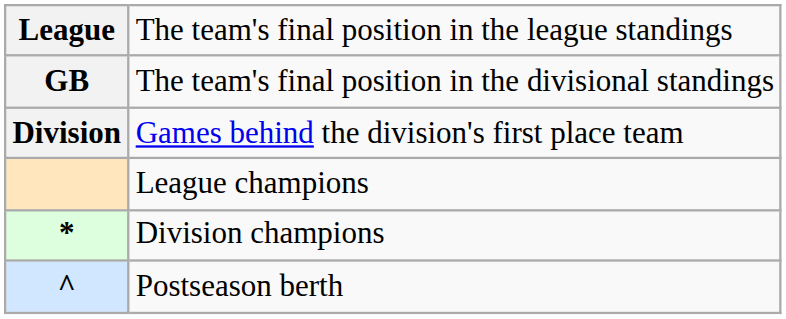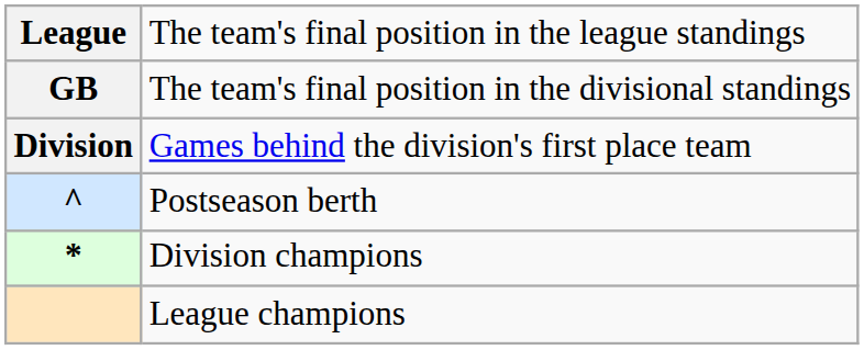rows swapped: League champions <-> Postseason berth
